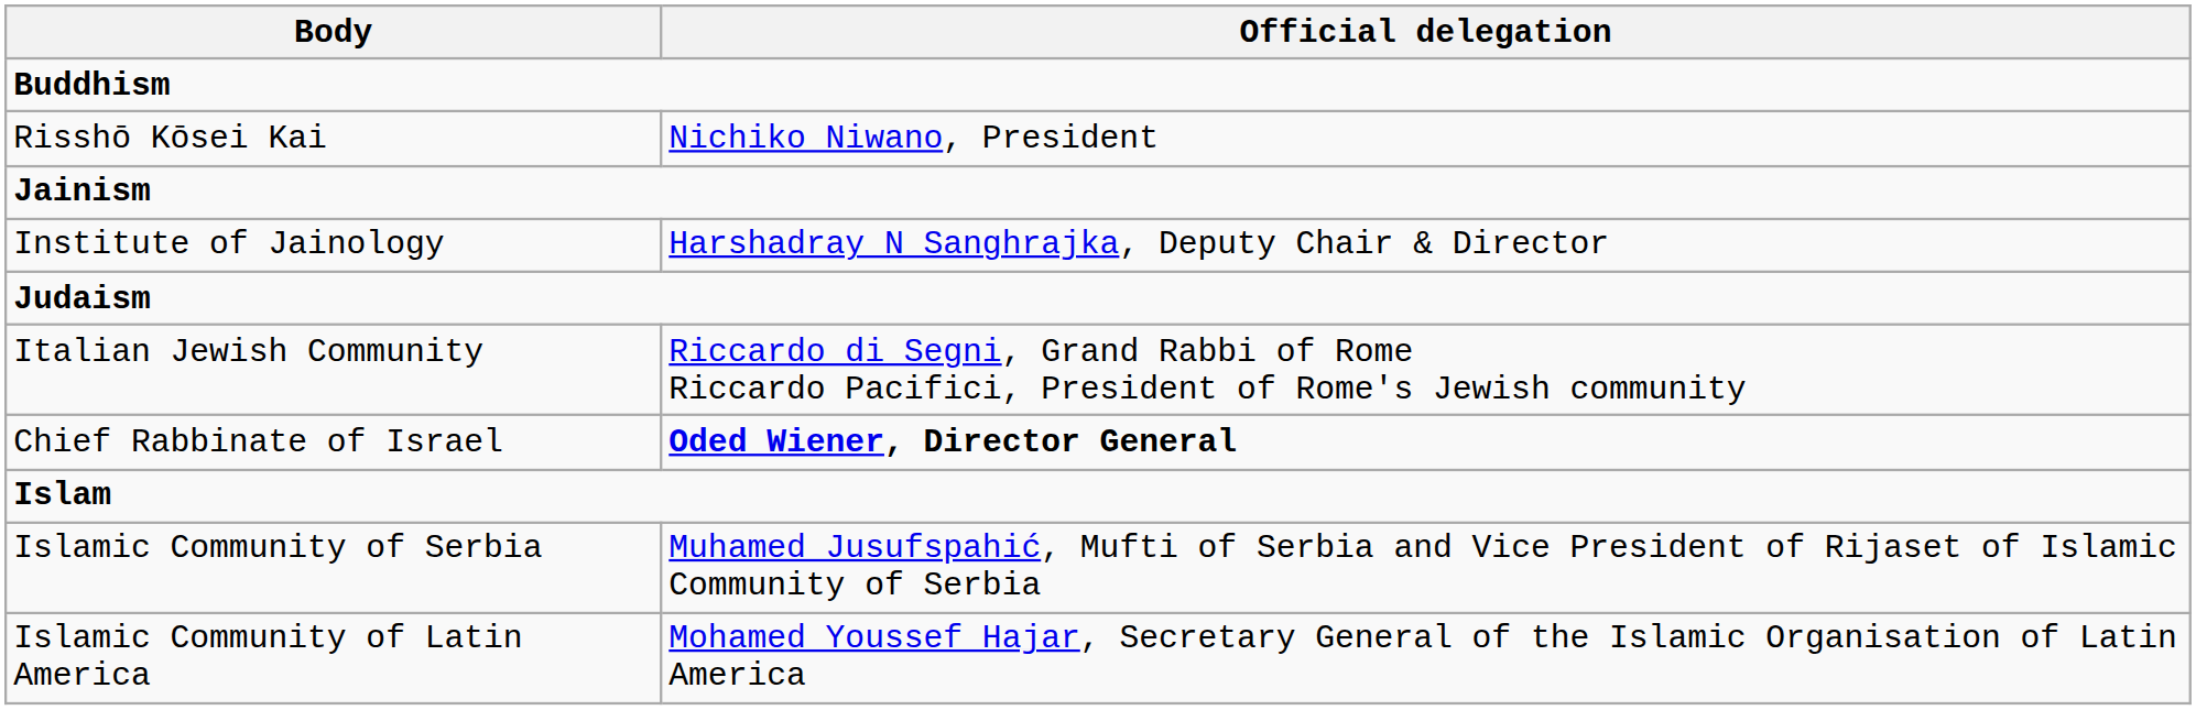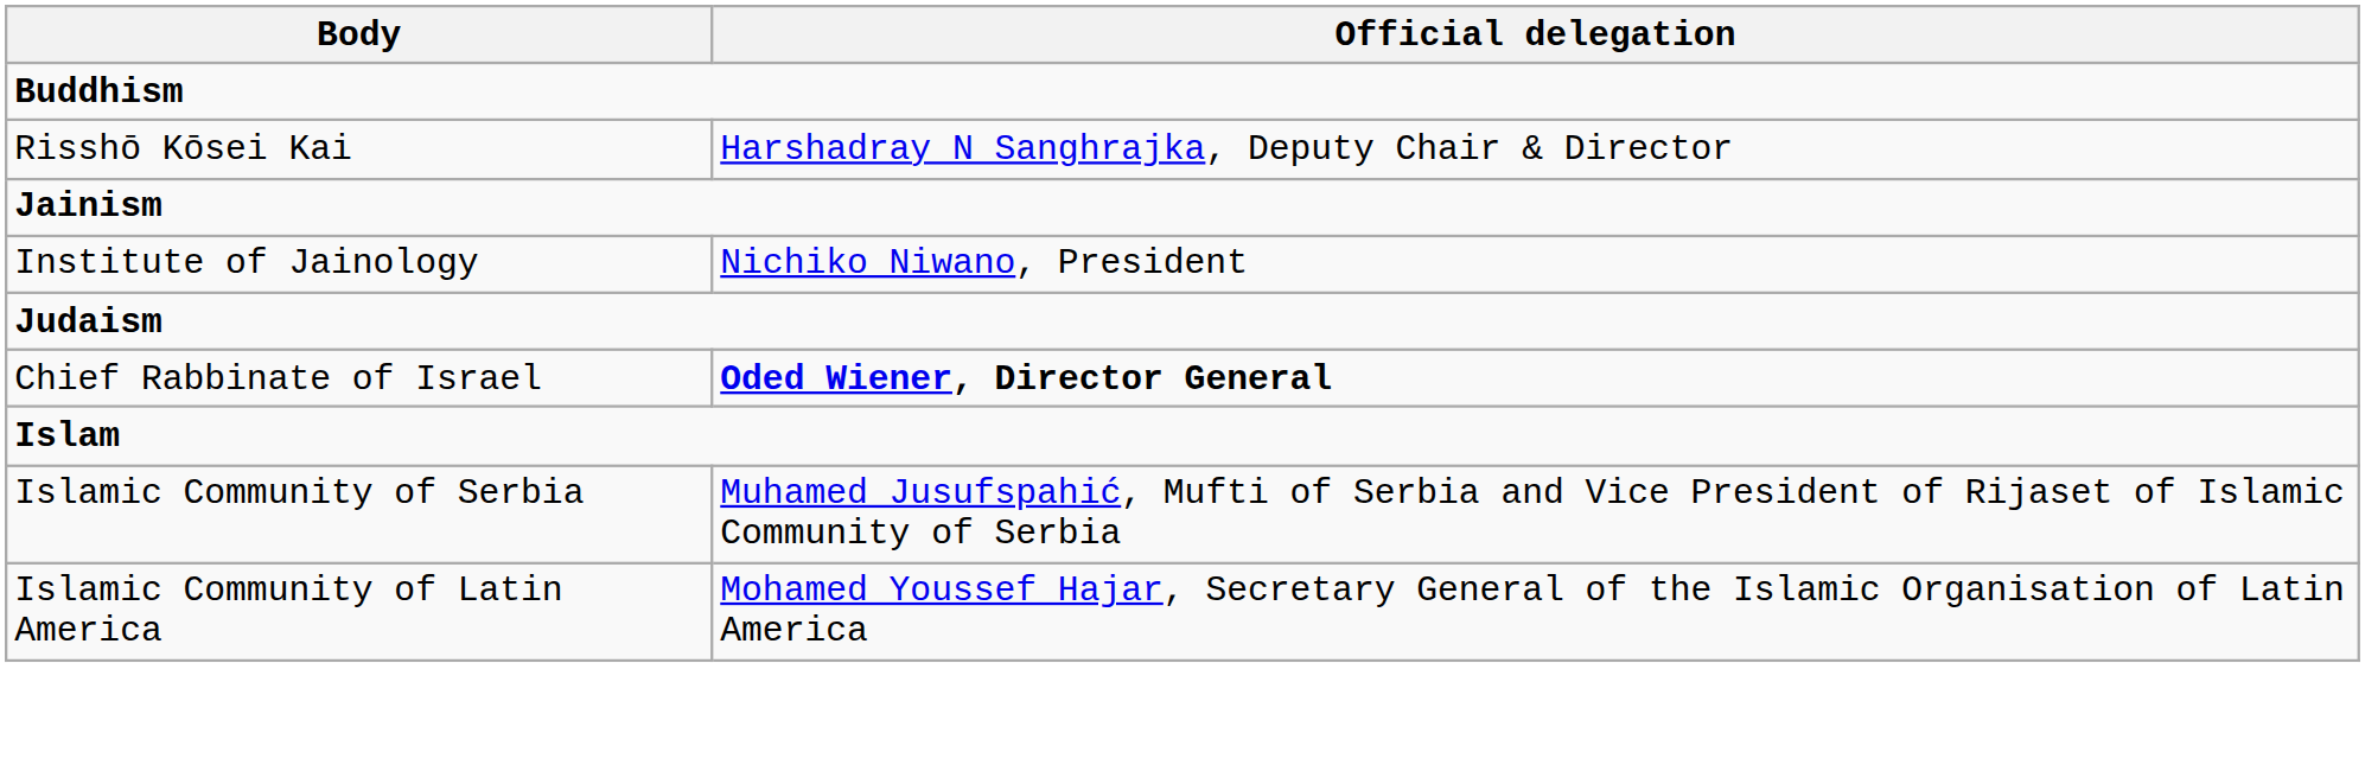Risshō Kōsei Kai | Official delegation: Nichiko Niwano, President -> Harshadray N Sanghrajka, Deputy Chair & Director
Institute of Jainology | Official delegation: Harshadray N Sanghrajka, Deputy Chair & Director -> Nichiko Niwano, President
- row: Italian Jewish Community | Riccardo di Segni, Grand Rabbi of Rome Riccardo Pacifici, President of Rome's Jewish community
